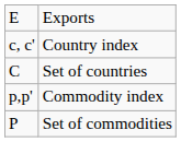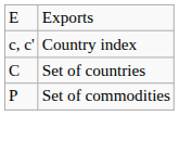- row: p,p' | Commodity index
